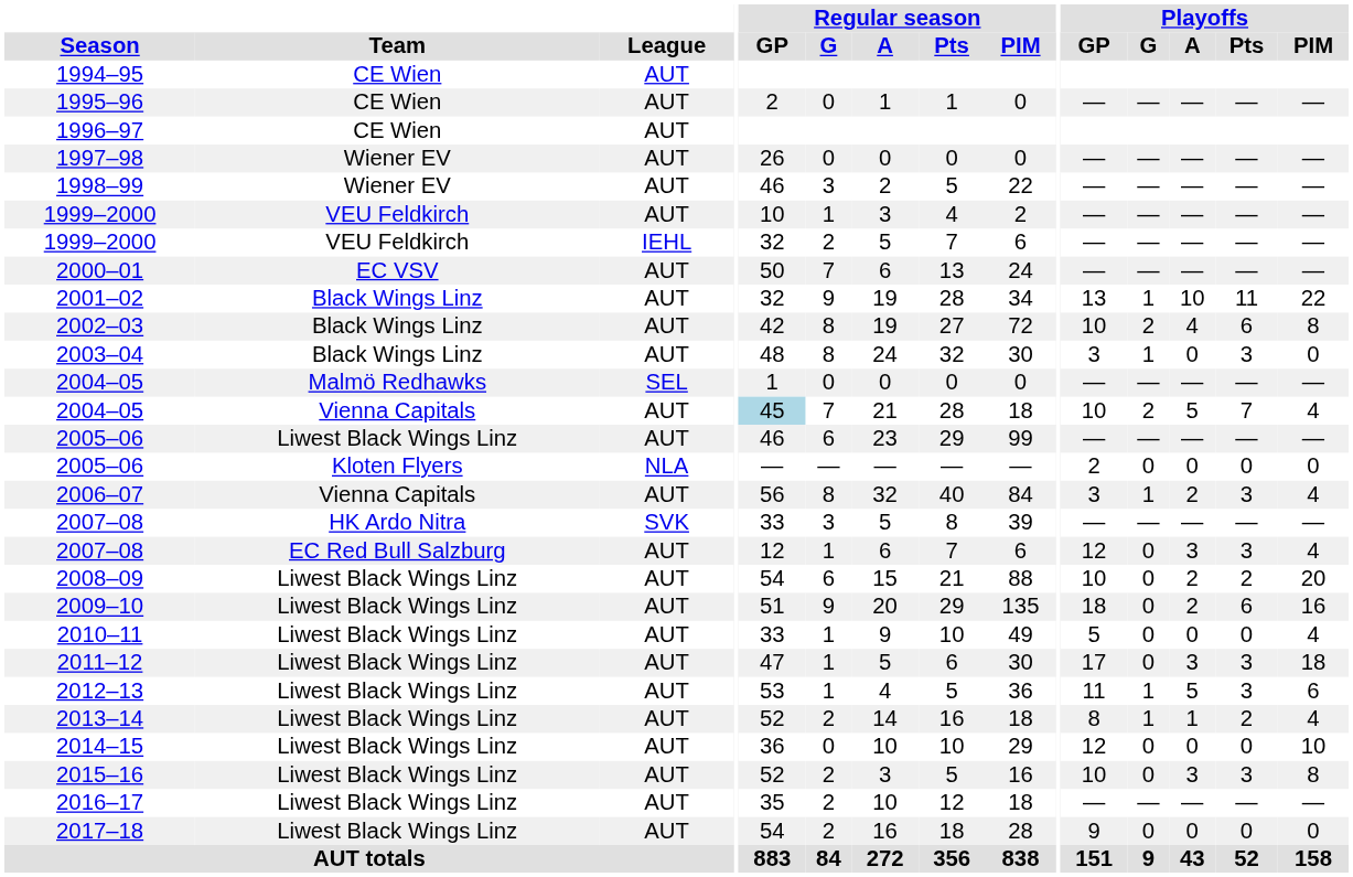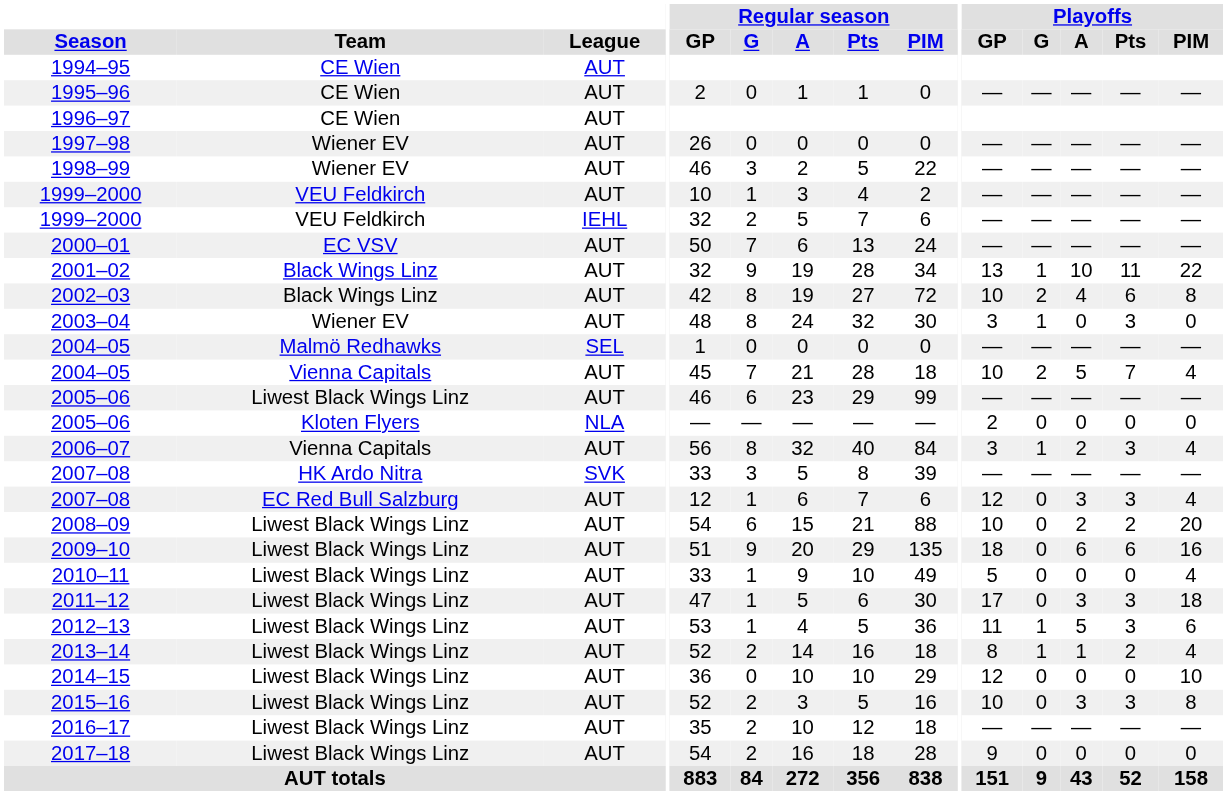2003–04 | Team: Black Wings Linz -> Wiener EV
2004–05 / AUT | Regular season / GP: lightblue background -> no background
2009–10 | Playoffs / A: 2 -> 6
